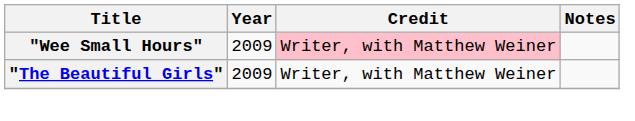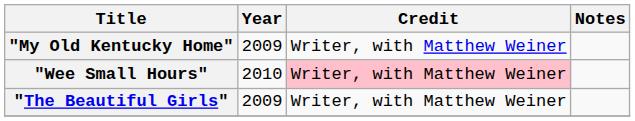+ row: "My Old Kentucky Home" | 2009 | Writer, with Matthew Weiner
"Wee Small Hours" | Year: 2009 -> 2010
